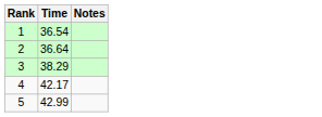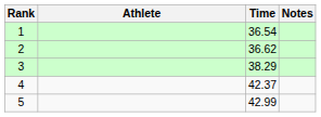+ column: Athlete
2 | Time: 36.64 -> 36.62
4 | Time: 42.17 -> 42.37
